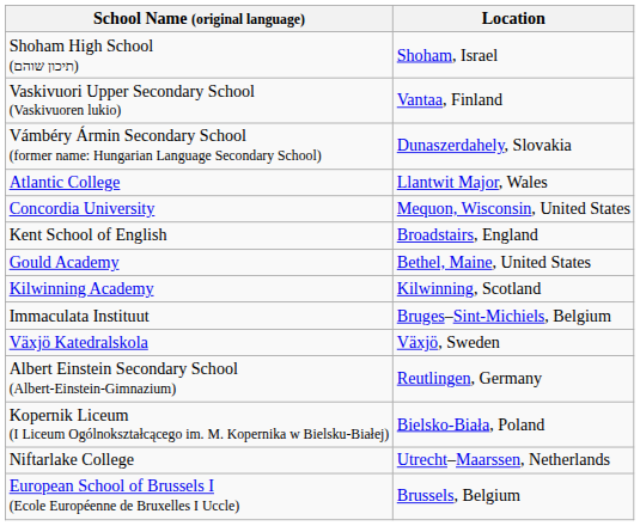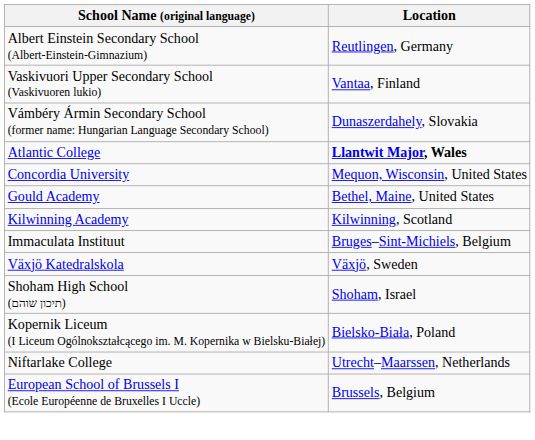rows swapped: Albert Einstein Secondary School (Albert-Einstein-Gimnazium) <-> Shoham High School (תיכון שוהם)
Atlantic College | Location: normal -> bold
- row: Kent School of English | Broadstairs, England
